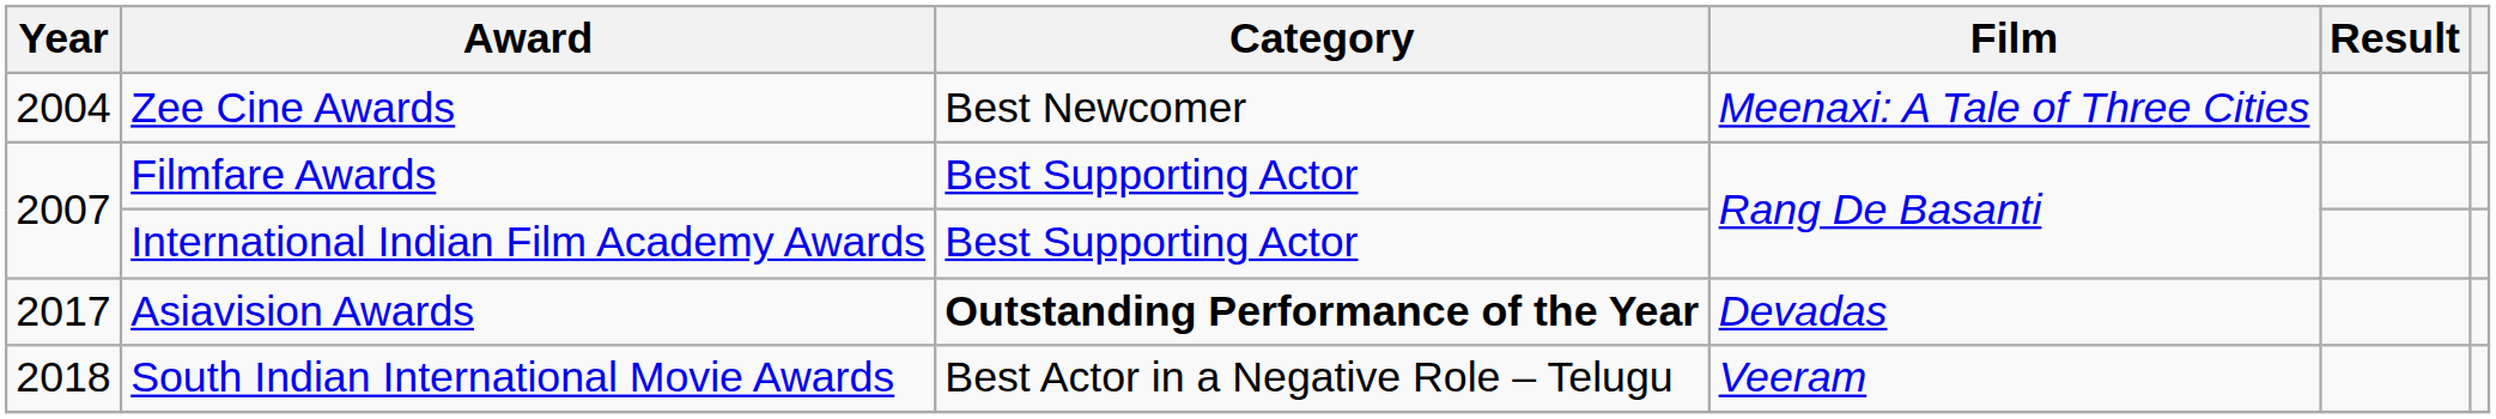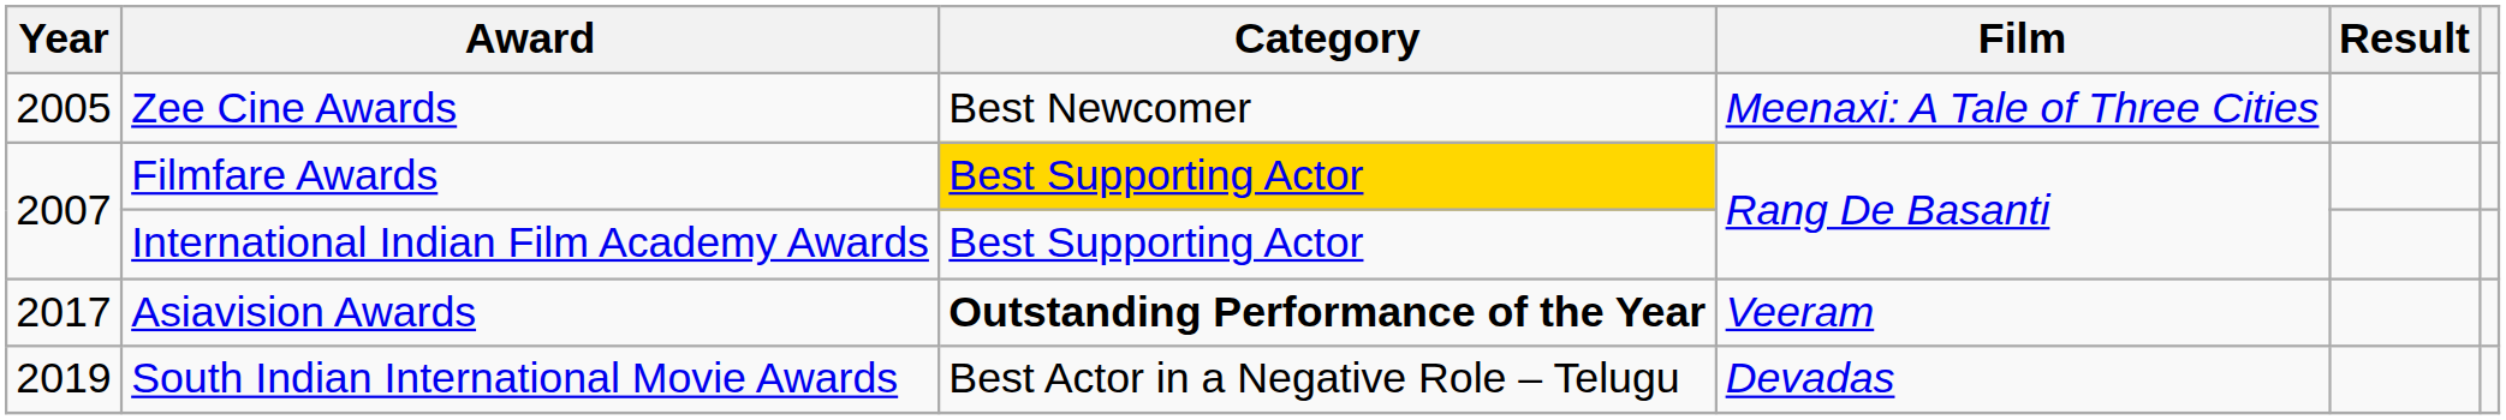Zee Cine Awards | Year: 2004 -> 2005
Filmfare Awards | Category: no background -> gold background
Asiavision Awards | Film: Devadas -> Veeram
South Indian International Movie Awards | Year: 2018 -> 2019
South Indian International Movie Awards | Film: Veeram -> Devadas
